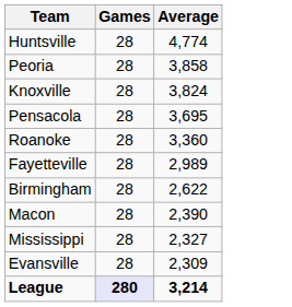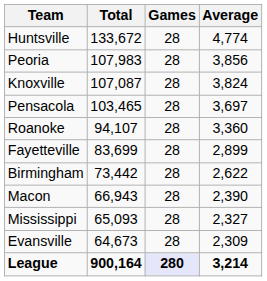+ column: Total | 133,672 | 107,983 | 107,087 | 103,465 | 94,107 | 83,699 | 73,442 | 66,943 | 65,093 | 64,673 | 900,164
Peoria | Average: 3,858 -> 3,856
Pensacola | Average: 3,695 -> 3,697
Fayetteville | Average: 2,989 -> 2,899
